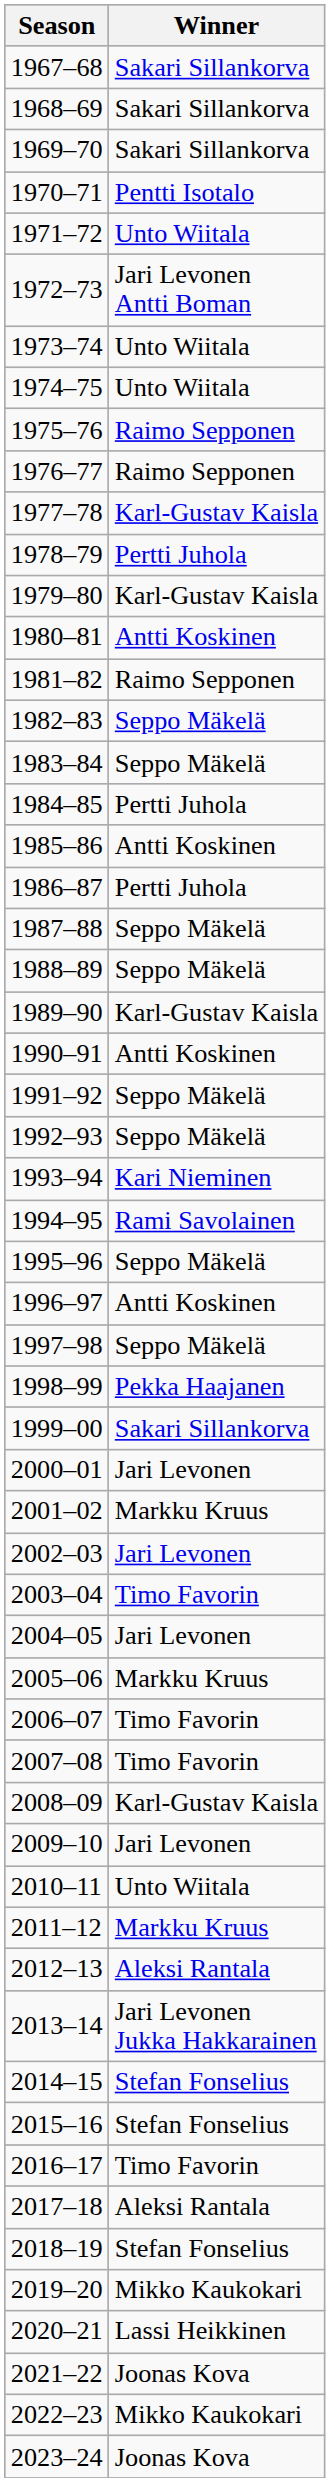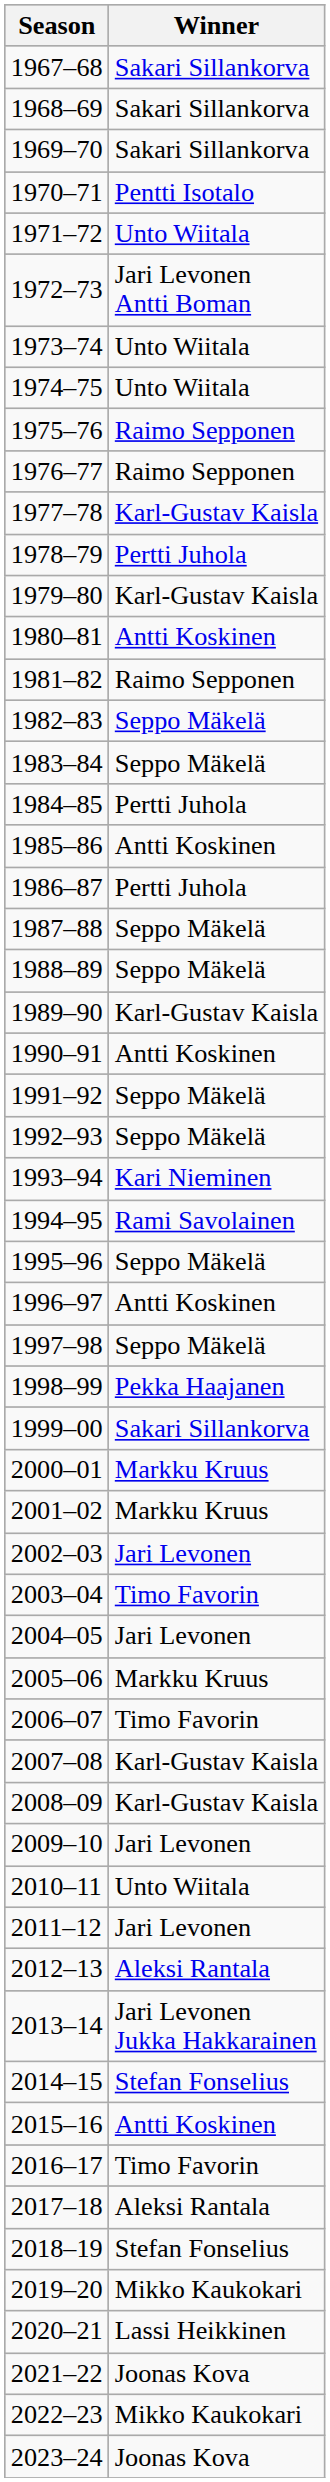2000–01 | Winner: Jari Levonen -> Markku Kruus
2007–08 | Winner: Timo Favorin -> Karl-Gustav Kaisla
2011–12 | Winner: Markku Kruus -> Jari Levonen
2015–16 | Winner: Stefan Fonselius -> Antti Koskinen
